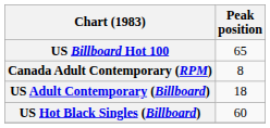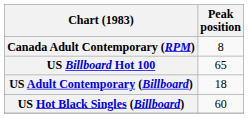rows swapped: Canada Adult Contemporary (RPM) <-> US Billboard Hot 100
